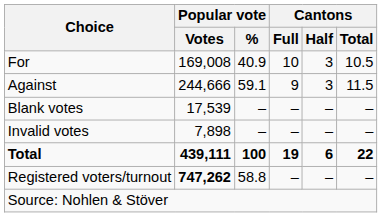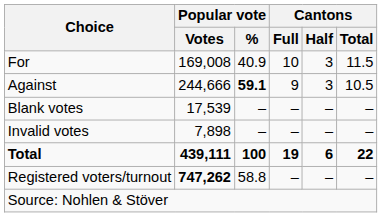For | Cantons / Total: 10.5 -> 11.5
Against | Popular vote / %: normal -> bold
Against | Cantons / Total: 11.5 -> 10.5
